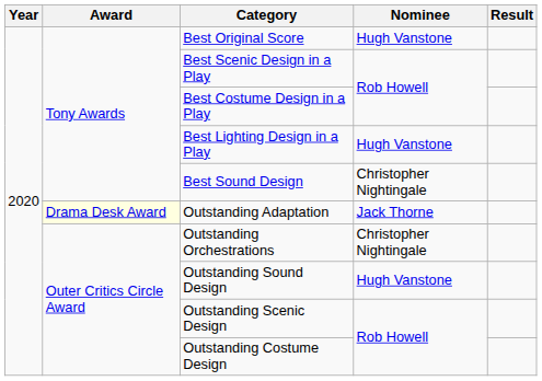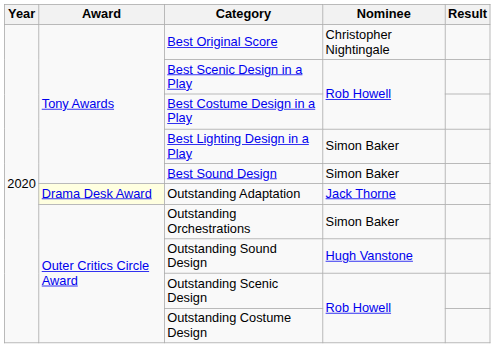Best Original Score | Nominee: Hugh Vanstone -> Christopher Nightingale
Best Lighting Design in a Play | Nominee: Hugh Vanstone -> Simon Baker
Best Sound Design | Nominee: Christopher Nightingale -> Simon Baker
Outstanding Orchestrations | Nominee: Christopher Nightingale -> Simon Baker
